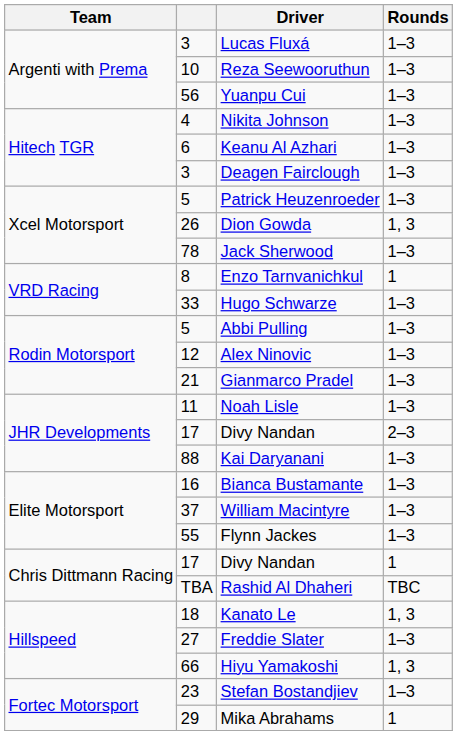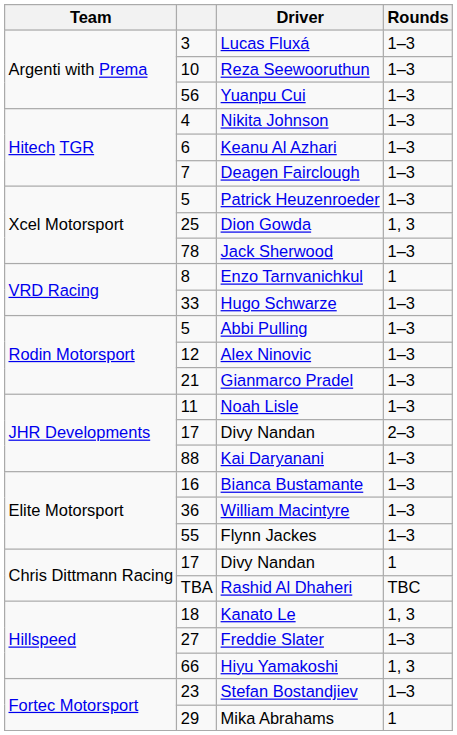Deagen Fairclough | column 2: 3 -> 7
Dion Gowda | column 2: 26 -> 25
William Macintyre | column 2: 37 -> 36
